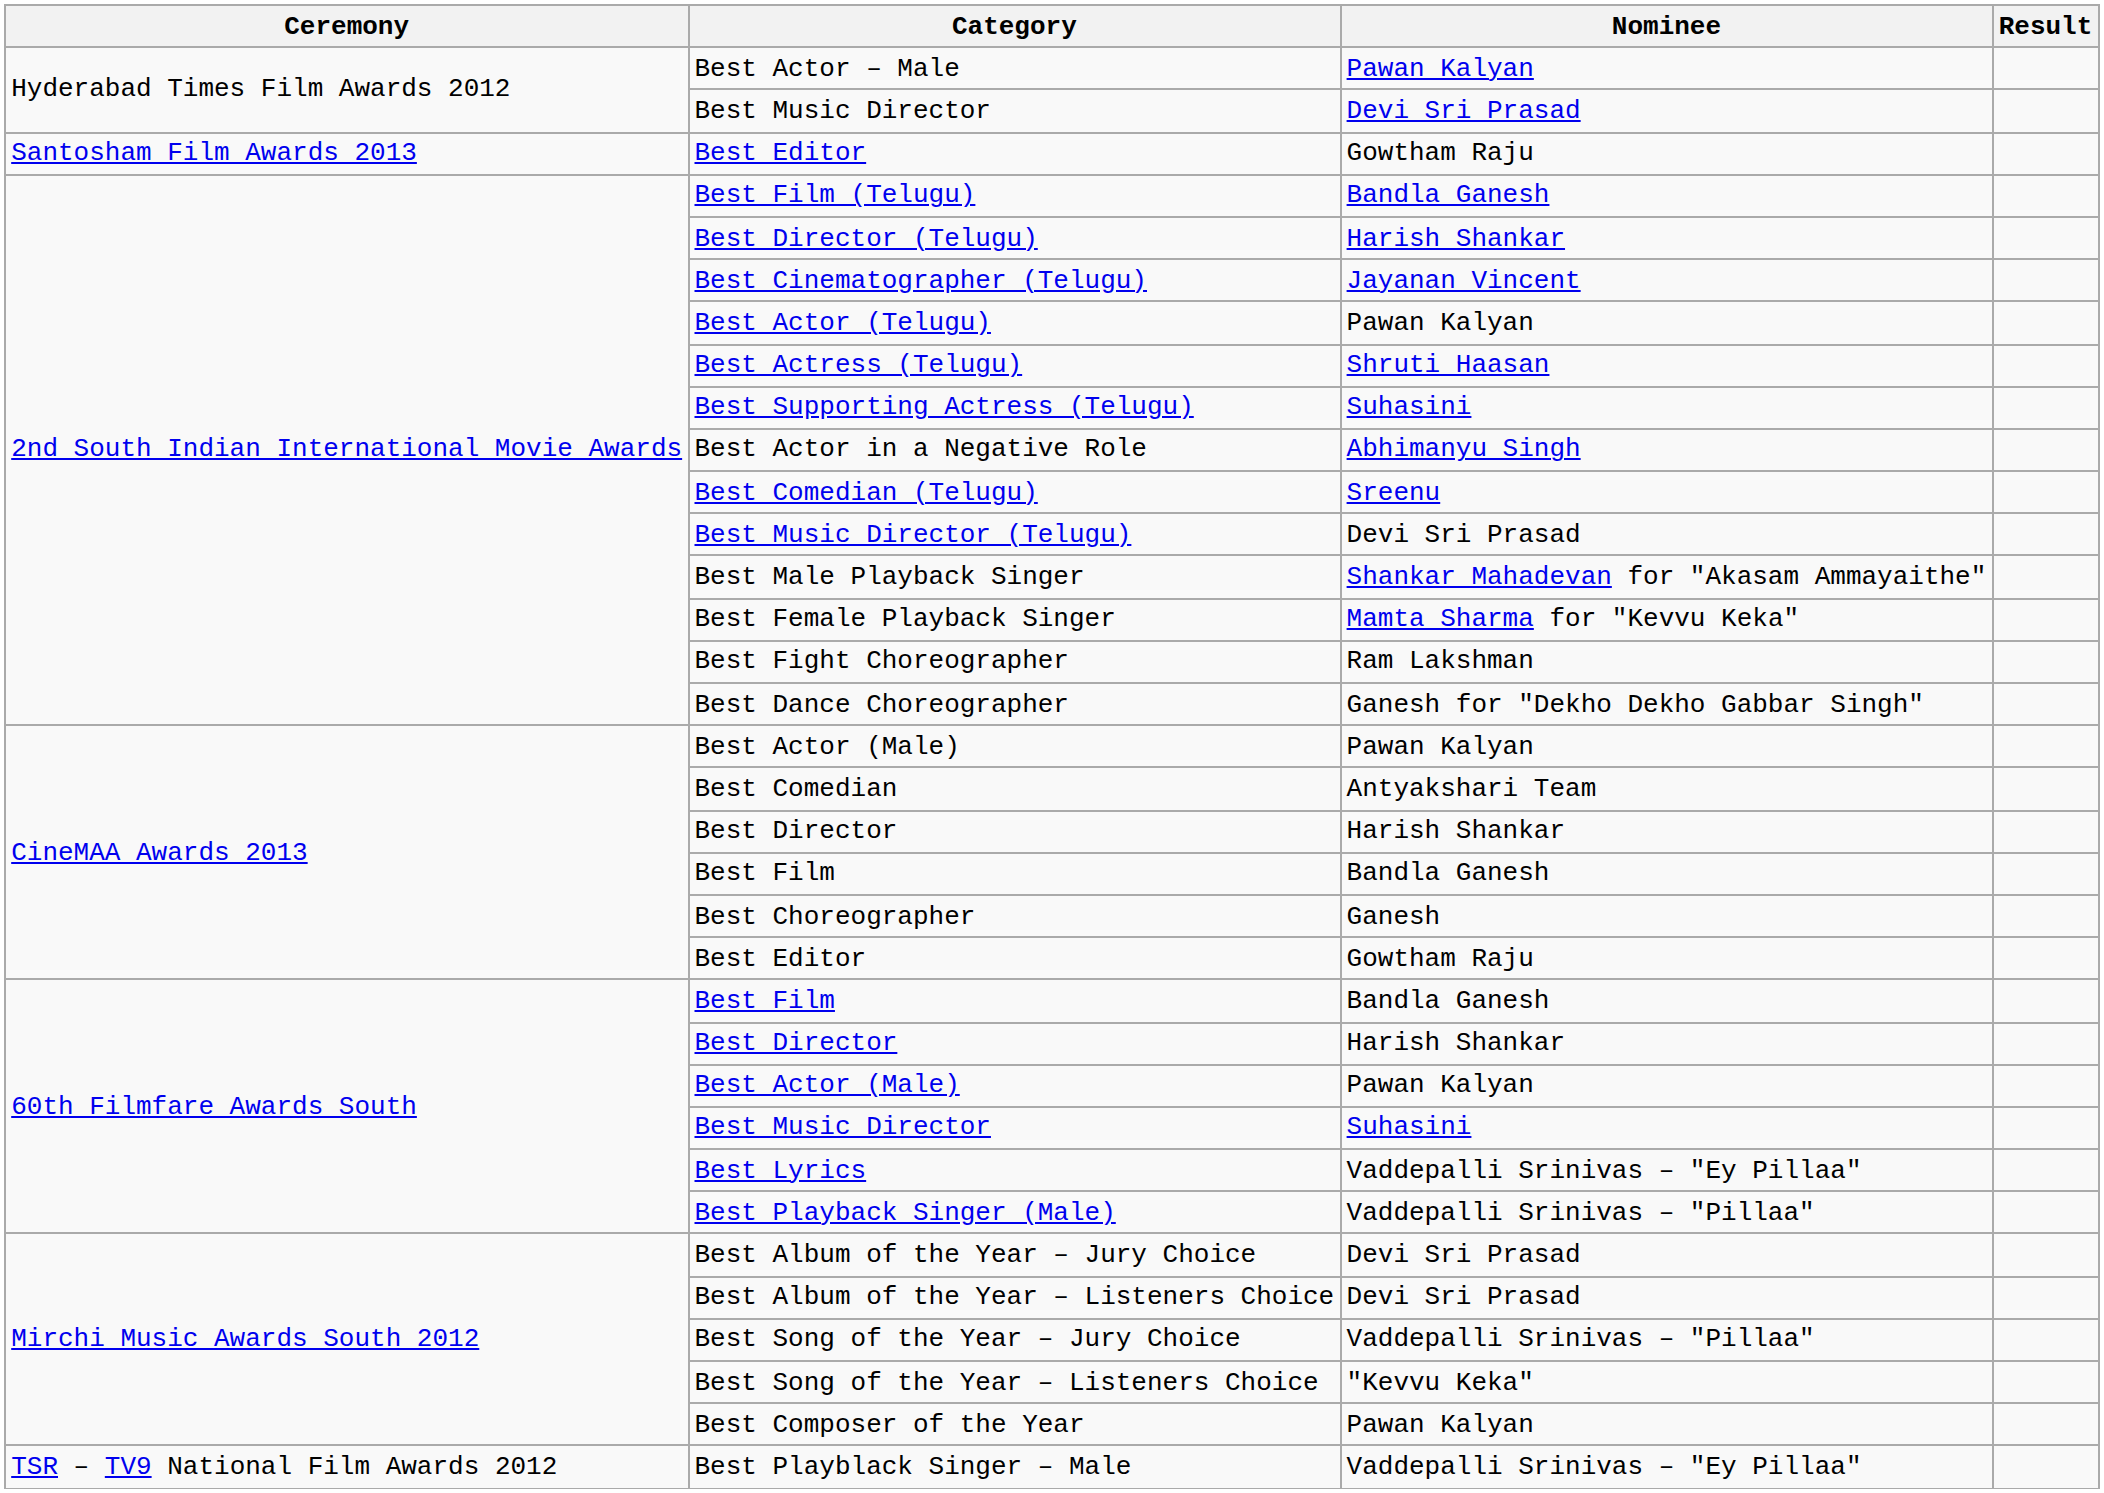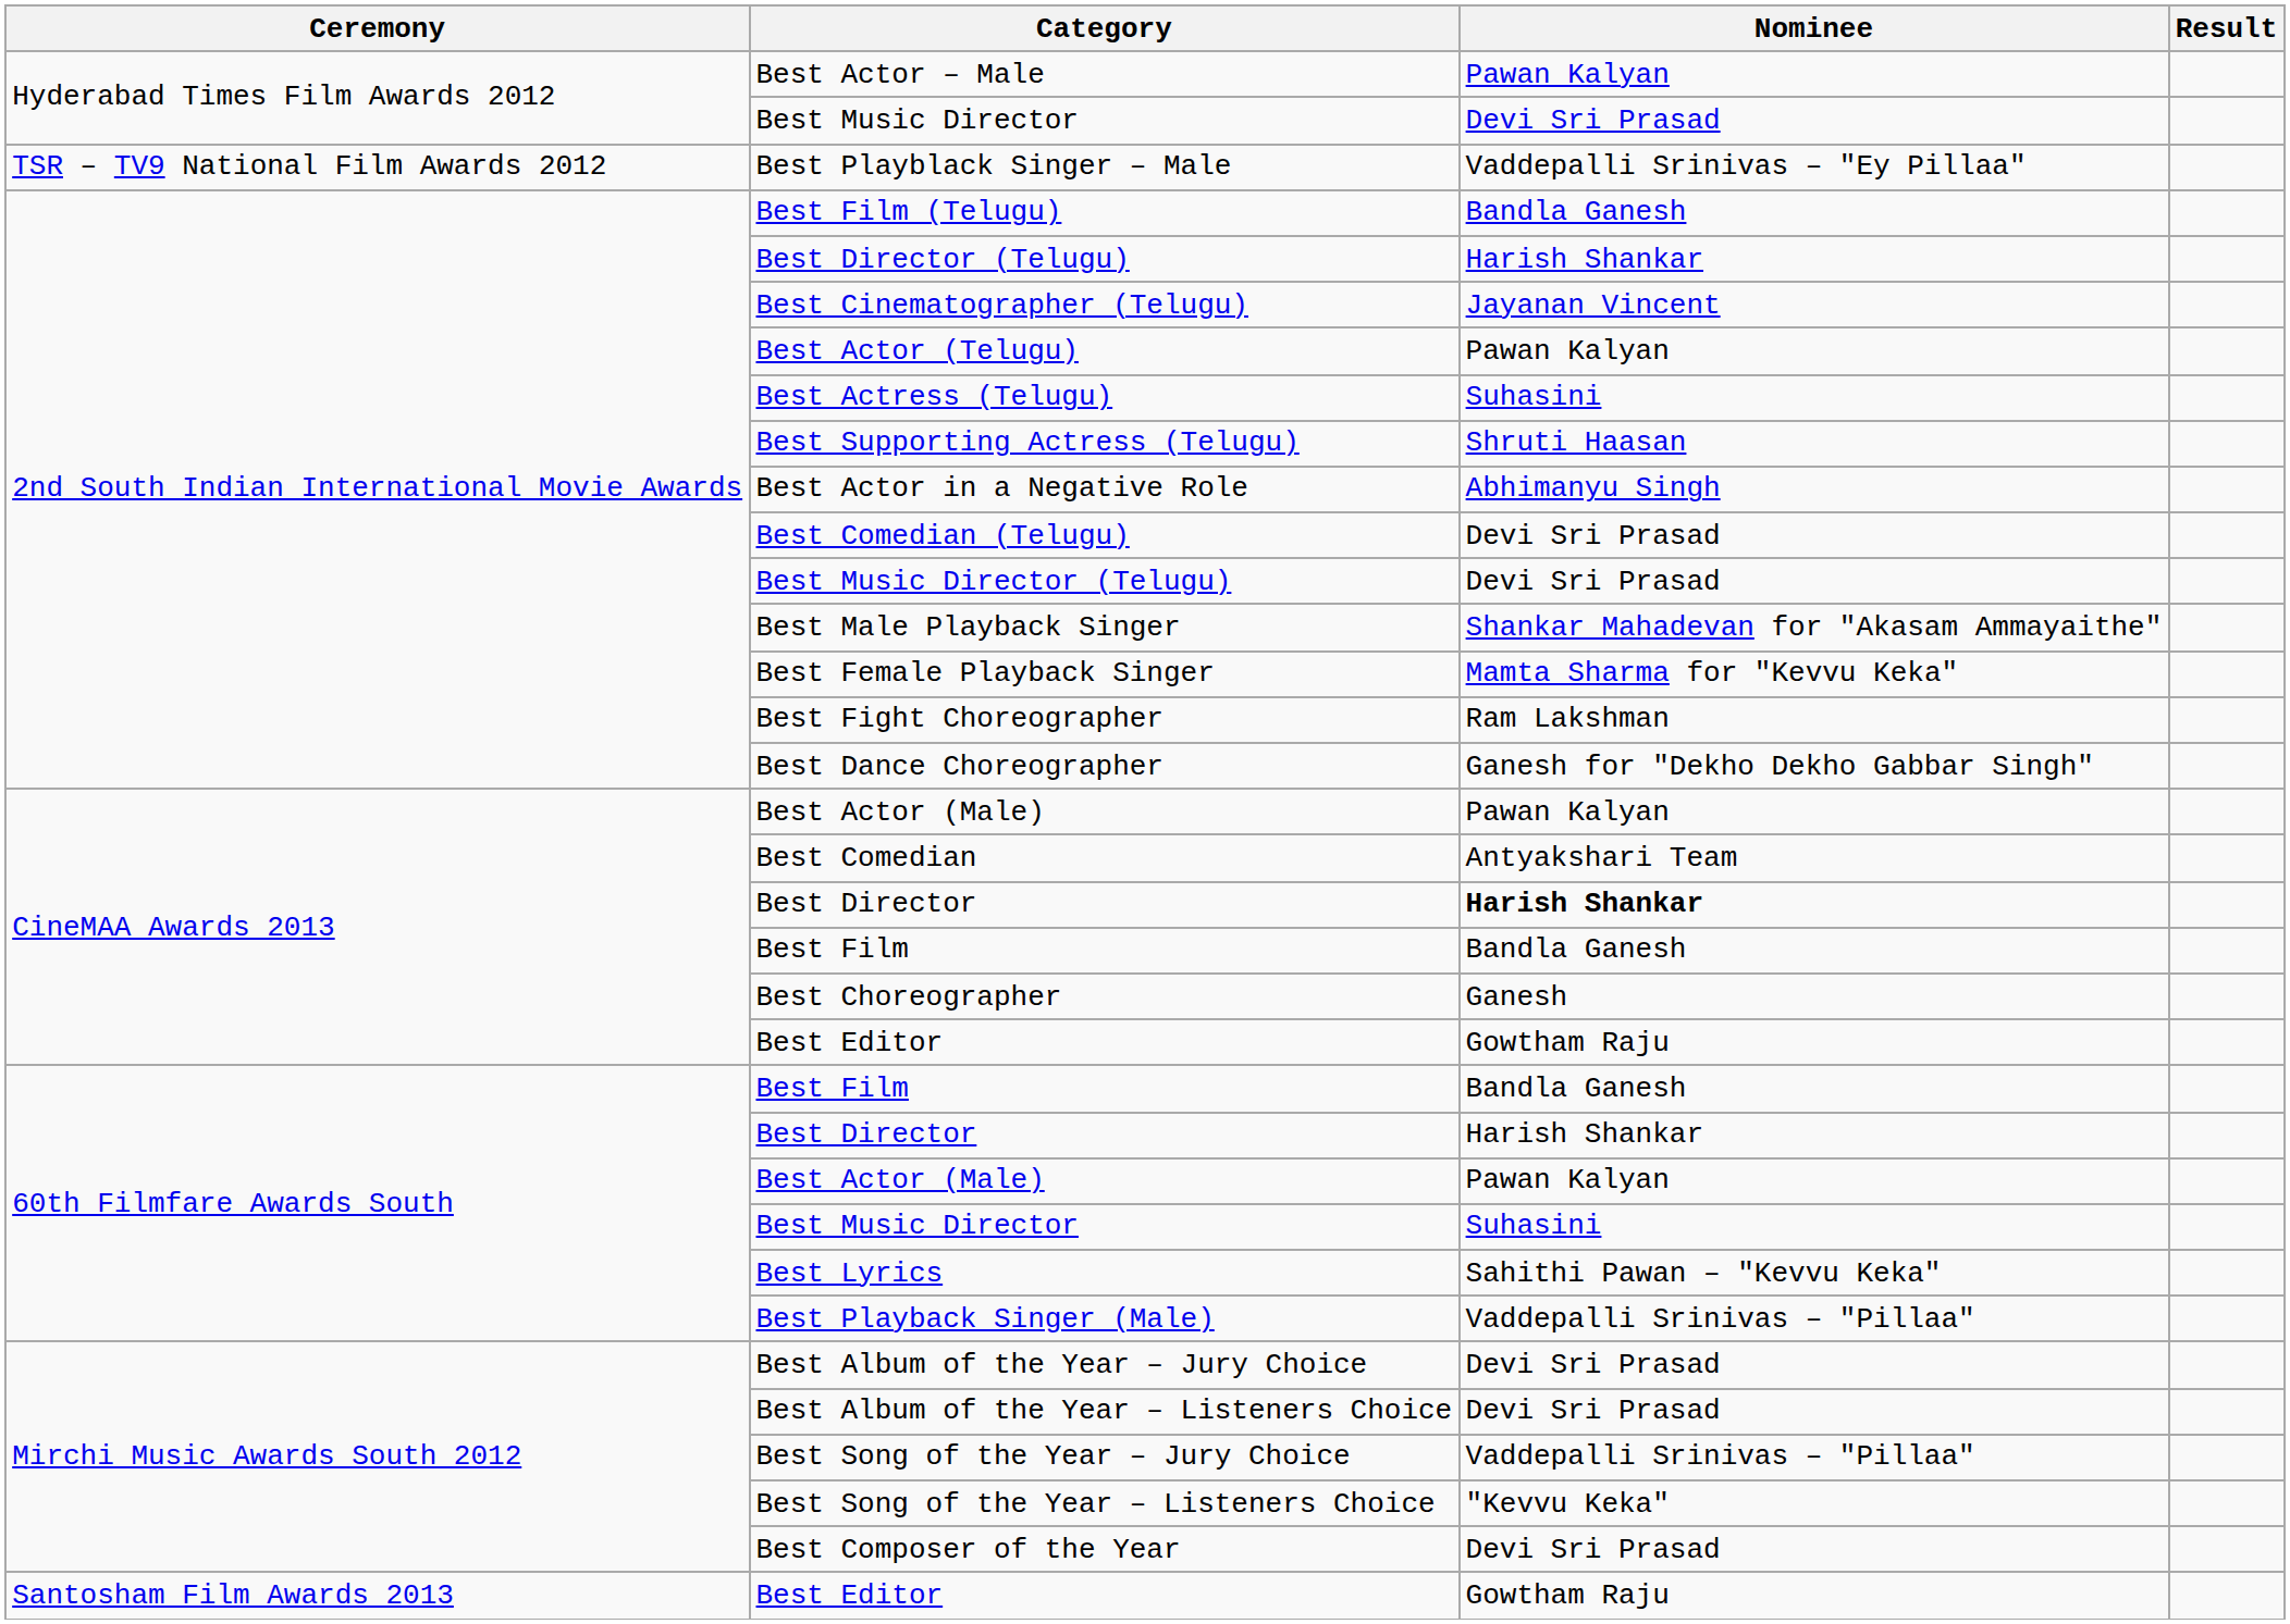rows swapped: Best Playblack Singer – Male <-> Santosham Film Awards 2013 / Best Editor
Best Actress (Telugu) | Nominee: Shruti Haasan -> Suhasini
Best Supporting Actress (Telugu) | Nominee: Suhasini -> Shruti Haasan
Best Comedian (Telugu) | Nominee: Sreenu -> Devi Sri Prasad
CineMAA Awards 2013 / Best Director | Nominee: normal -> bold
Best Lyrics | Nominee: Vaddepalli Srinivas – "Ey Pillaa" -> Sahithi Pawan – "Kevvu Keka"
Best Composer of the Year | Nominee: Pawan Kalyan -> Devi Sri Prasad
